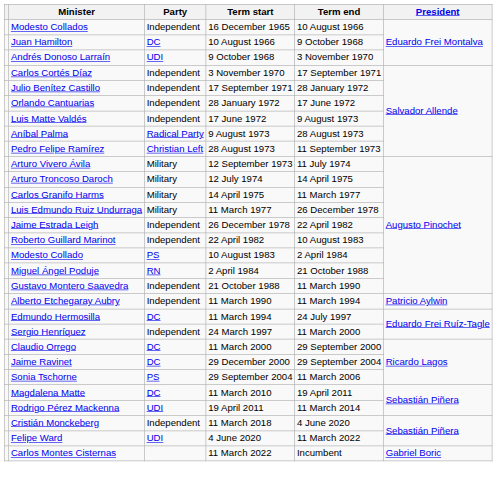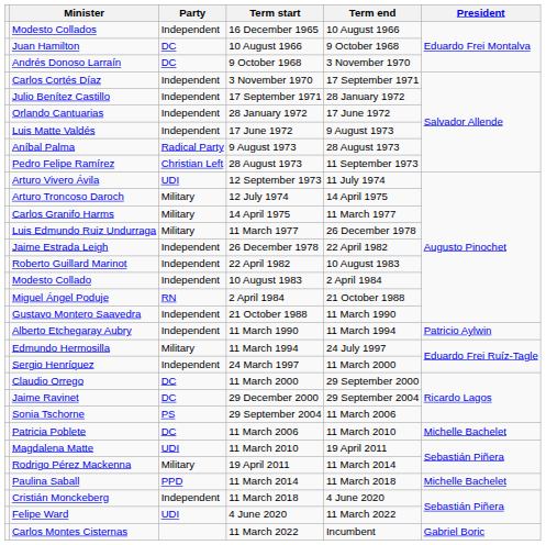Andrés Donoso Larraín | Party: UDI -> DC
Arturo Vivero Ávila | Party: Military -> UDI
Modesto Collado | Party: PS -> Independent
Edmundo Hermosilla | Party: DC -> Military
+ row: Patricia Poblete | DC | 11 March 2006 | 11 March 2010 | Michelle Bachelet
Magdalena Matte | Party: DC -> UDI
Rodrigo Pérez Mackenna | Party: UDI -> Military
+ row: Paulina Saball | PPD | 11 March 2014 | 11 March 2018 | Michelle Bachelet
